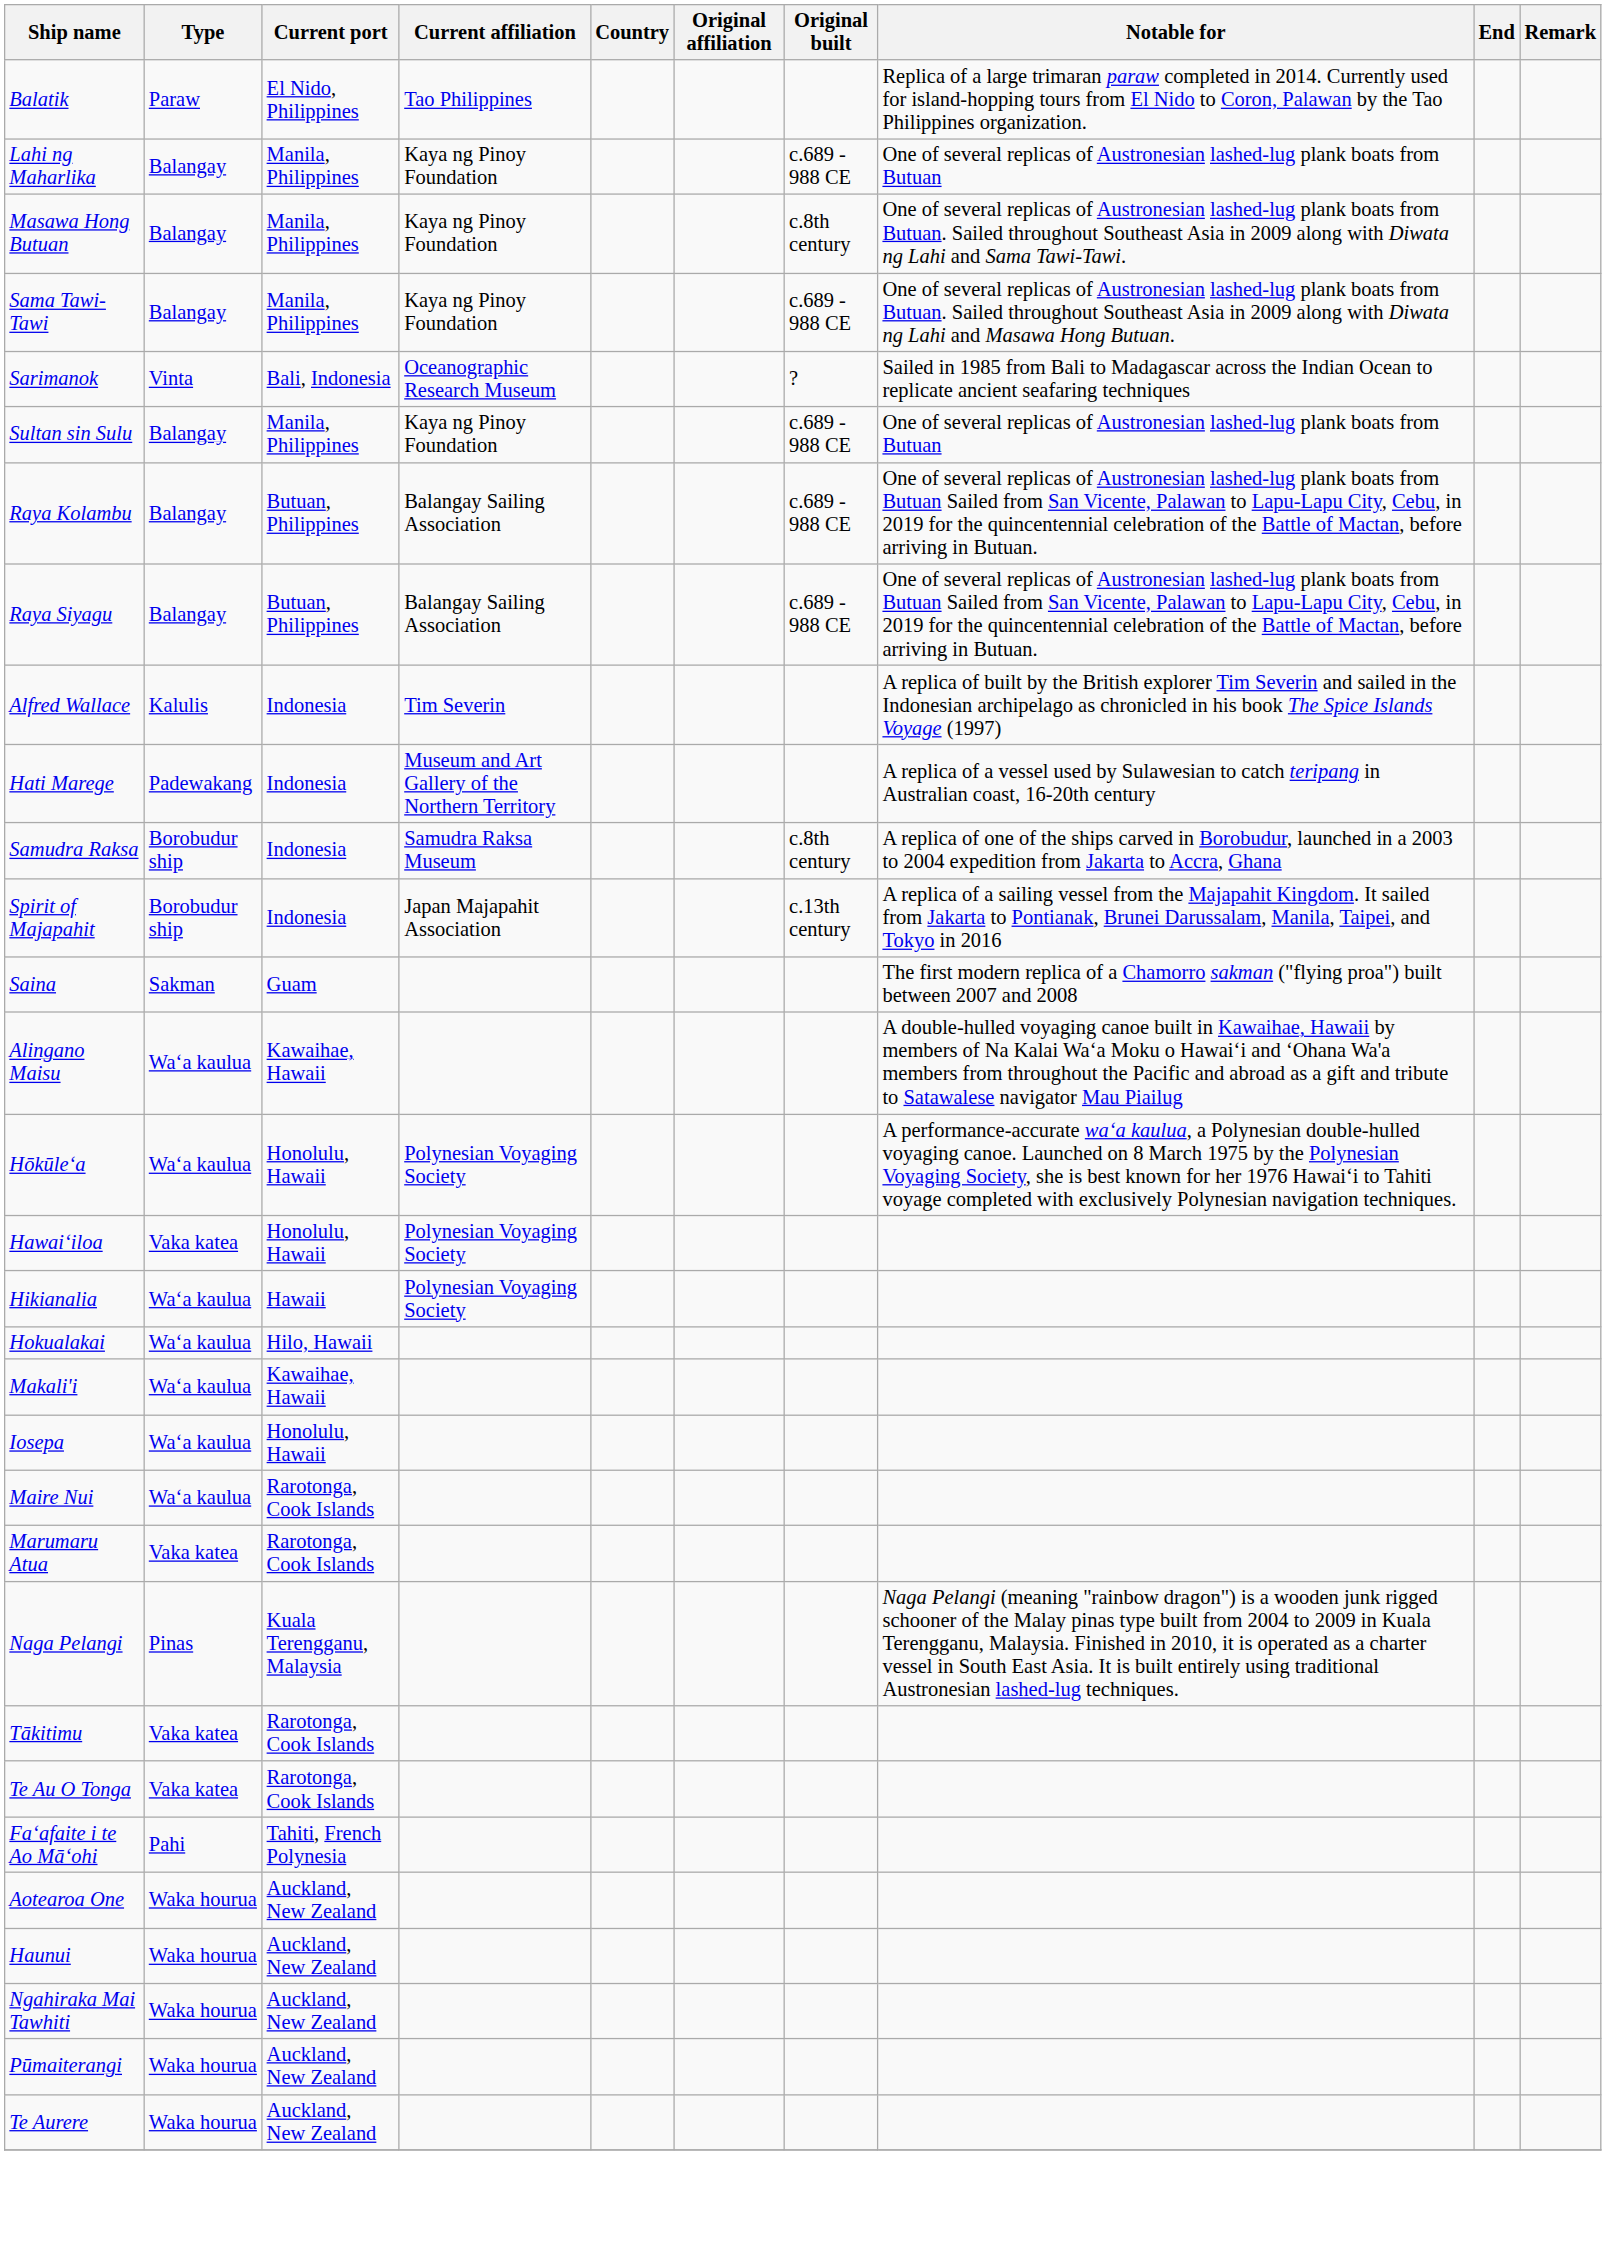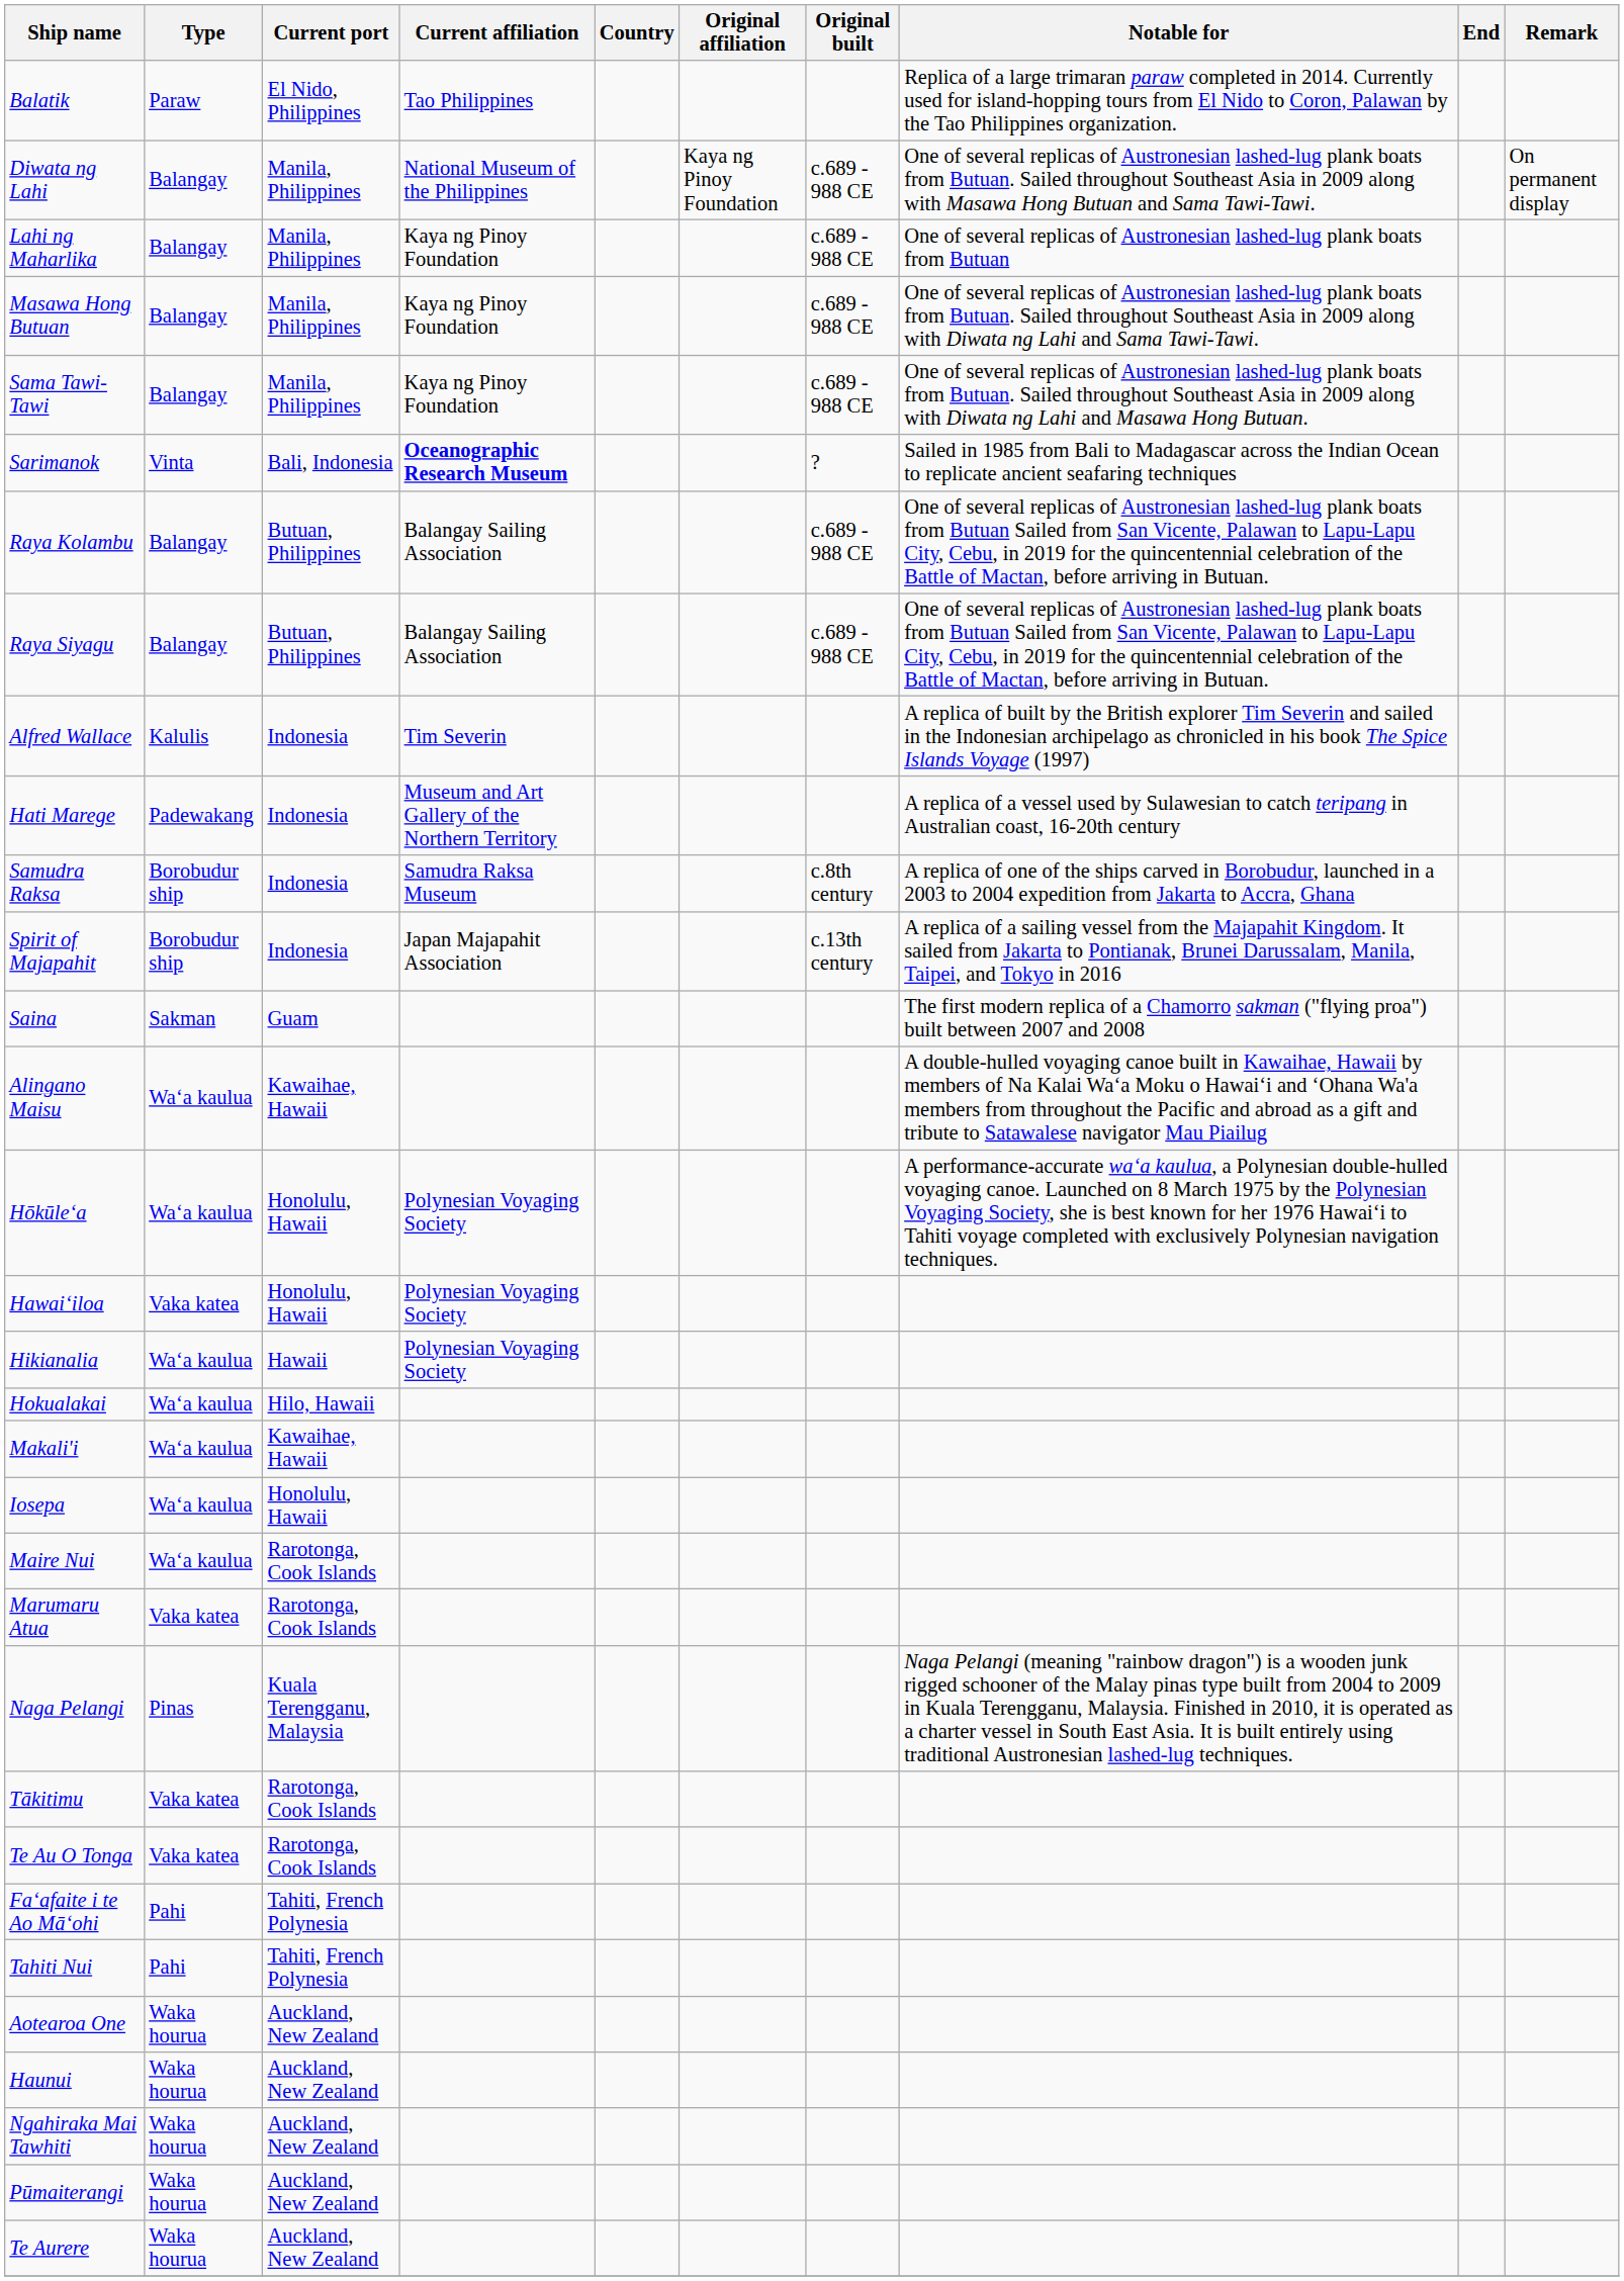+ row: Diwata ng Lahi | Balangay | Manila, Philippines | National Museum of the Philippines | Kaya ng Pinoy Foundation | c.689 - 988 CE | One of several replicas of Austronesian lashed-lug plank boats from Butuan. Sailed throughout Southeast Asia in 2009 along with Masawa Hong Butuan and Sama Tawi-Tawi. | On permanent display
Masawa Hong Butuan | Original built: c.8th century -> c.689 - 988 CE
Sarimanok | Current affiliation: normal -> bold
- row: Sultan sin Sulu | Balangay | Manila, Philippines | Kaya ng Pinoy Foundation | c.689 - 988 CE | One of several replicas of Austronesian lashed-lug plank boats from Butuan
+ row: Tahiti Nui | Pahi | Tahiti, French Polynesia
